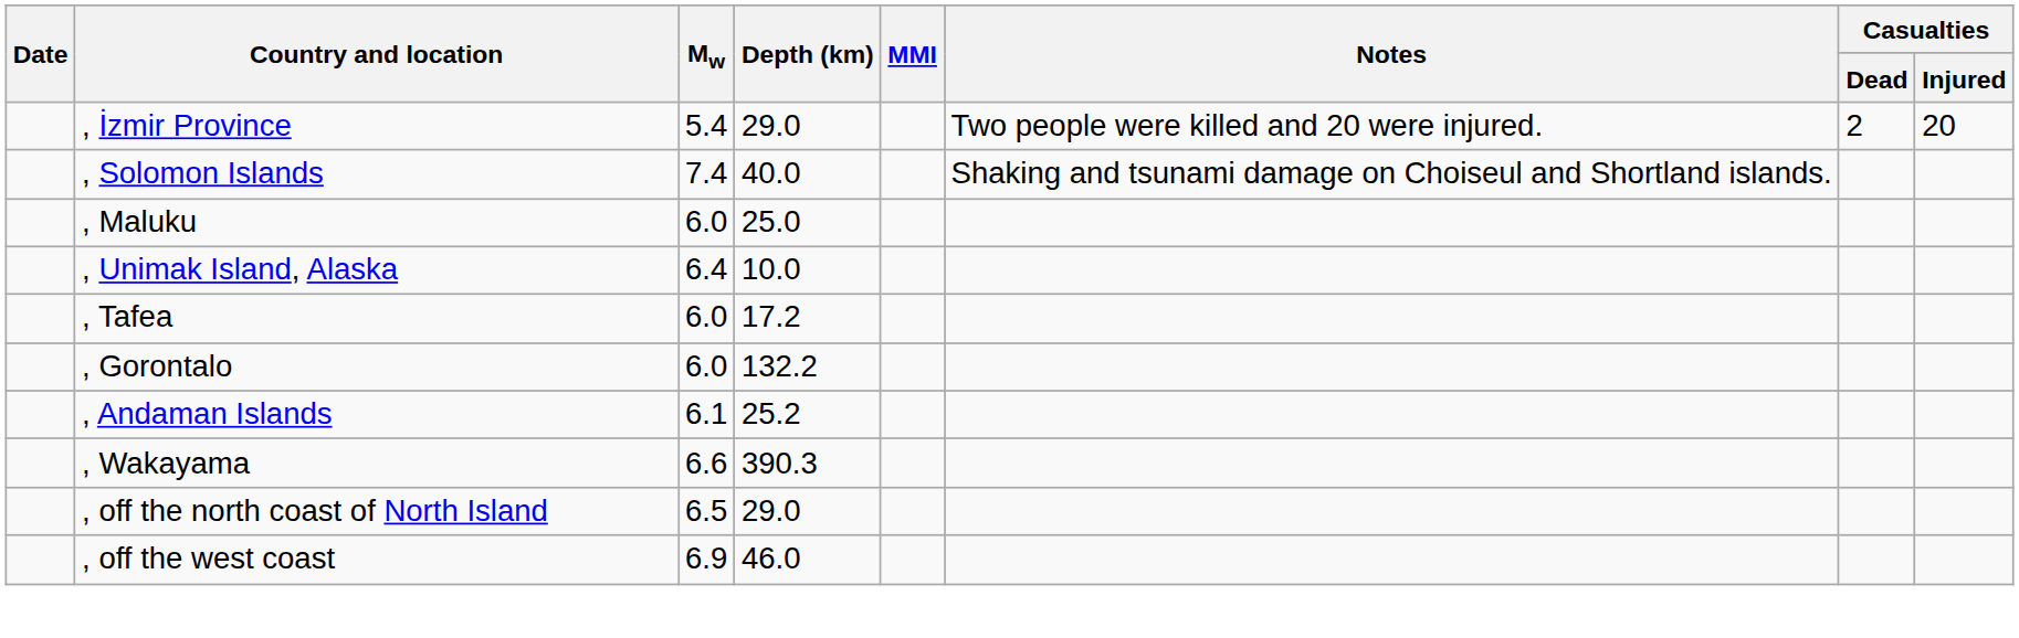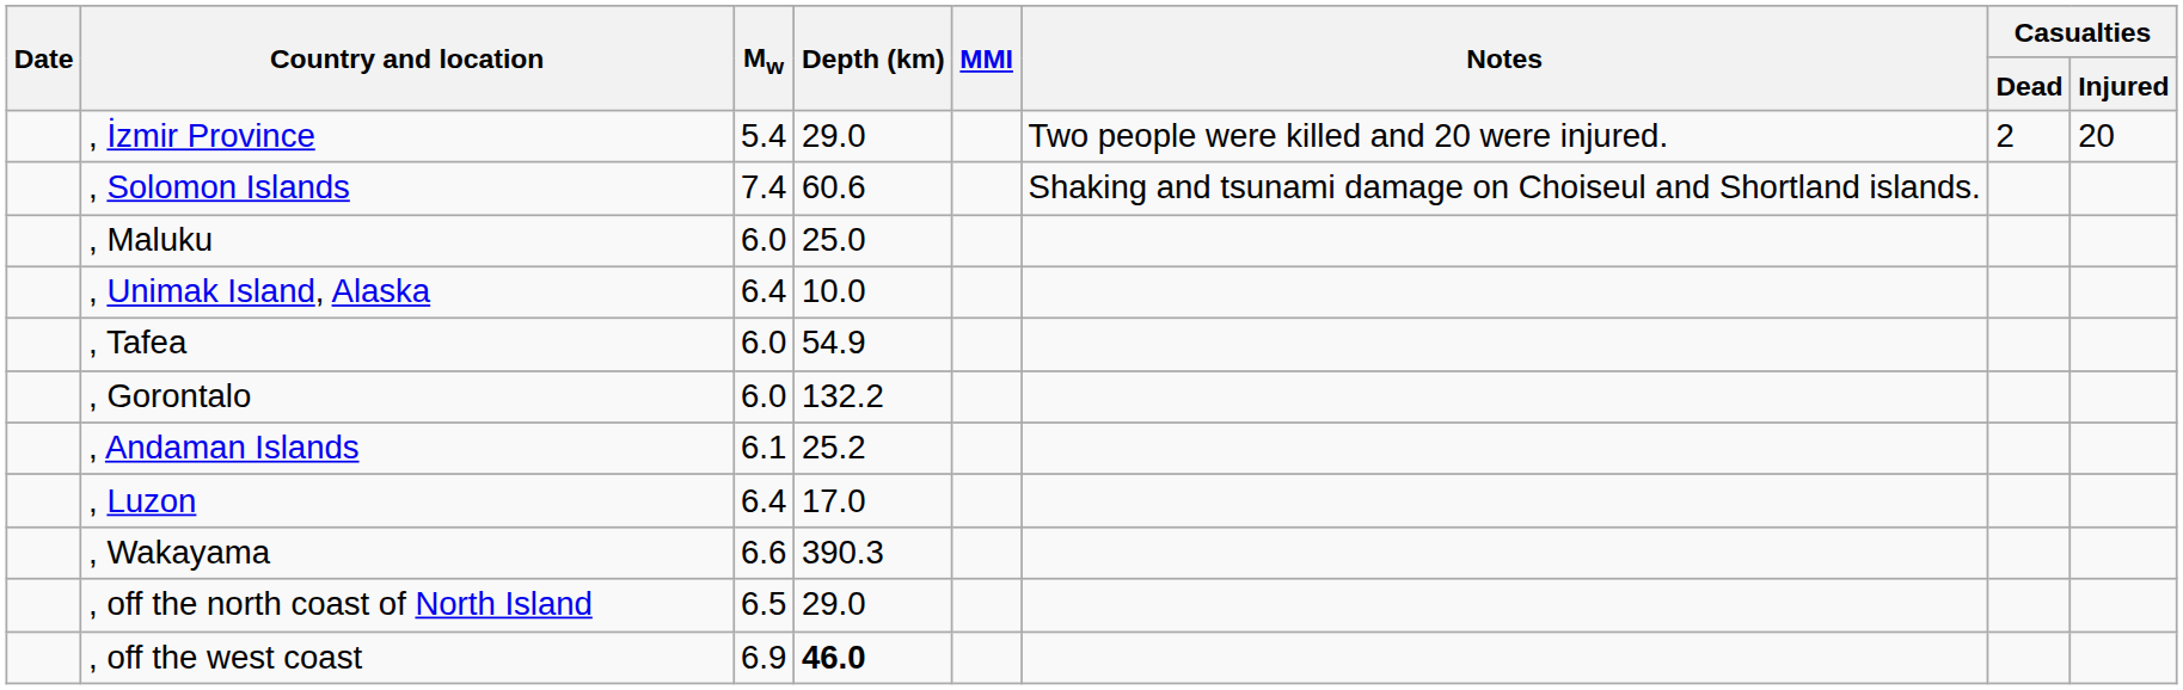, Solomon Islands | Depth (km): 40.0 -> 60.6
, Tafea | Depth (km): 17.2 -> 54.9
+ row: , Luzon | 6.4 | 17.0
, off the west coast | Depth (km): normal -> bold
